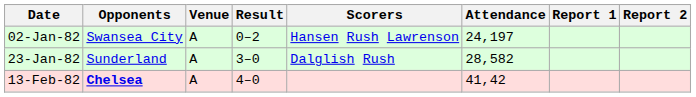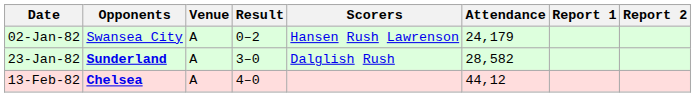02-Jan-82 | Attendance: 24,197 -> 24,179
23-Jan-82 | Opponents: normal -> bold
13-Feb-82 | Attendance: 41,42 -> 44,12
